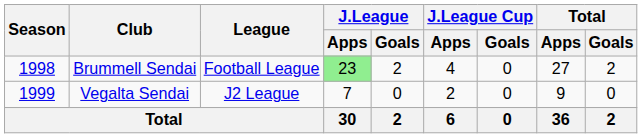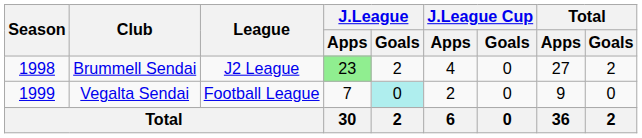Brummell Sendai | League: Football League -> J2 League
Vegalta Sendai | League: J2 League -> Football League
Vegalta Sendai | J.League / Goals: no background -> paleturquoise background
